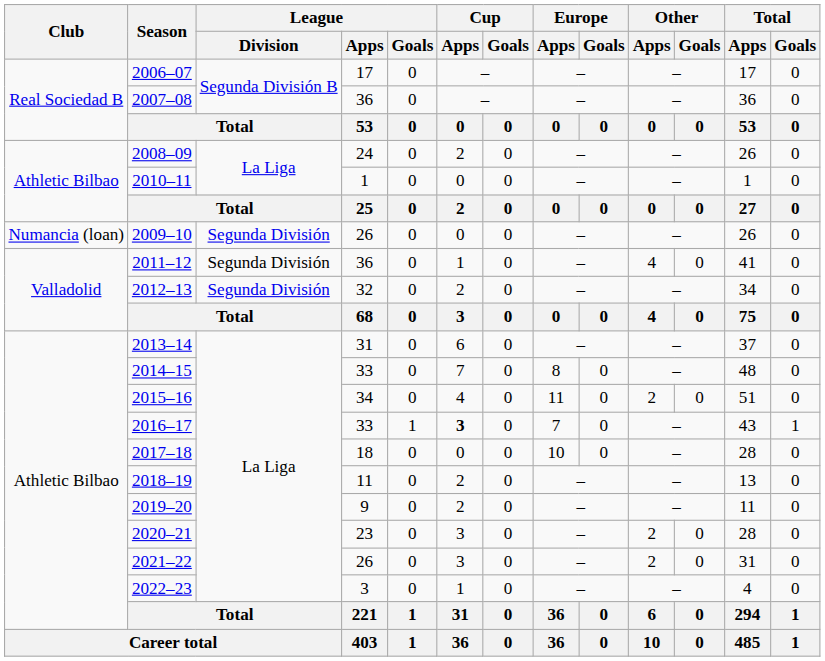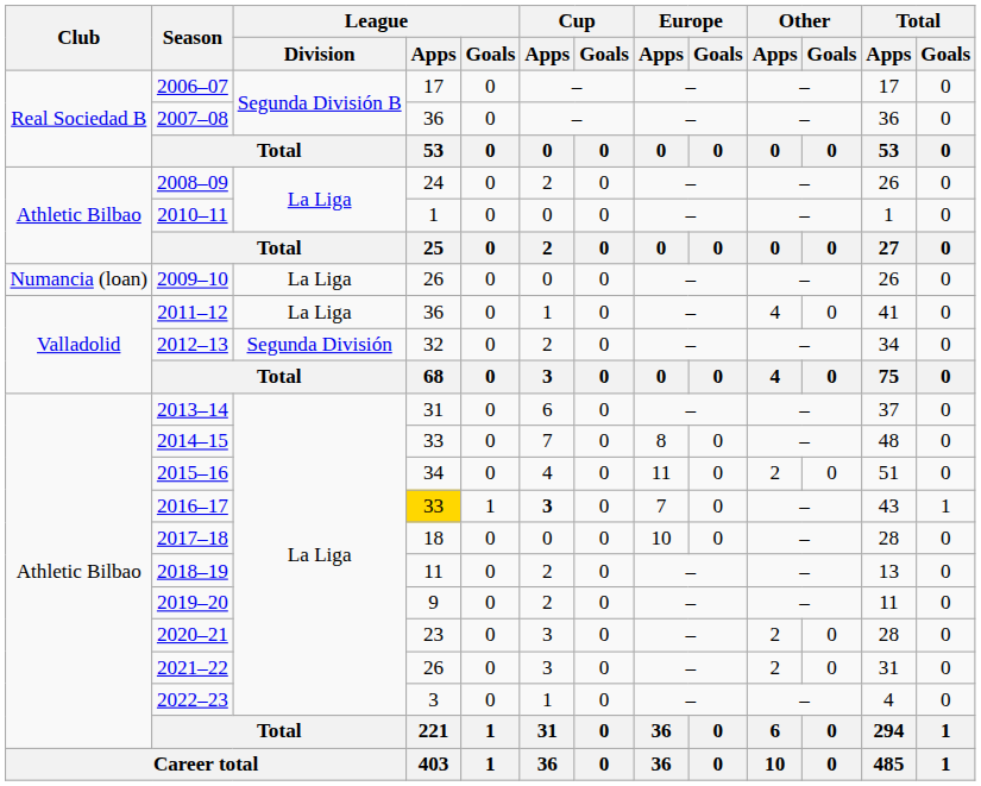2009–10 | League / Division: Segunda División -> La Liga
2011–12 | League / Division: Segunda División -> La Liga
2016–17 | League / Apps: no background -> gold background
